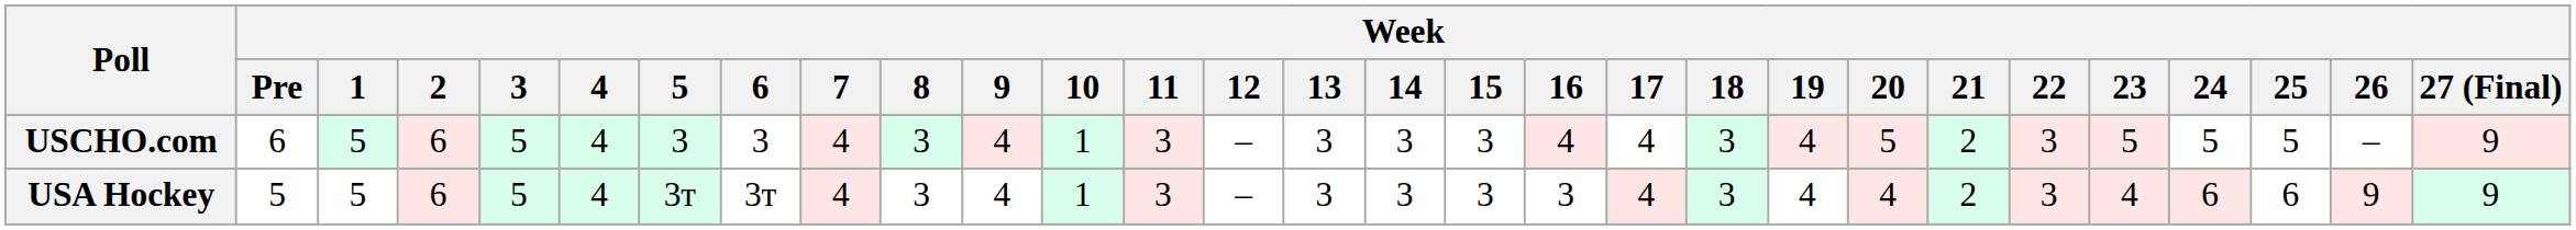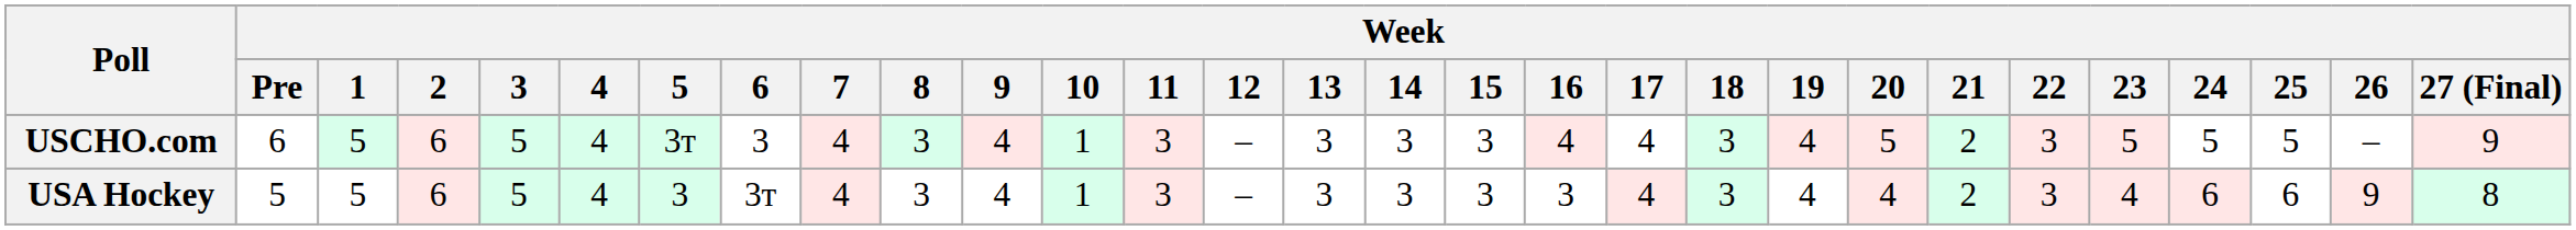USCHO.com | Week / 5: 3 -> 3т
USA Hockey | Week / 5: 3т -> 3
USA Hockey | Week / 27 (Final): 9 -> 8
